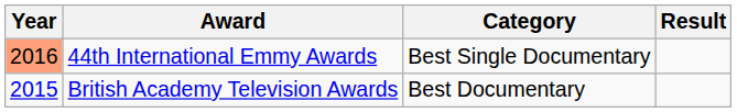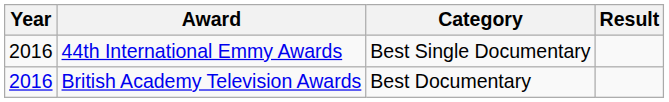44th International Emmy Awards | Year: lightsalmon background -> no background
British Academy Television Awards | Year: 2015 -> 2016
